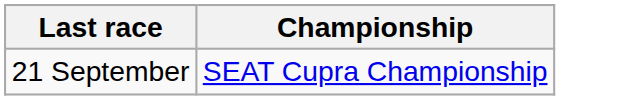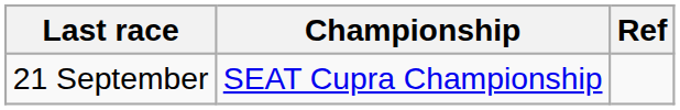+ column: Ref
